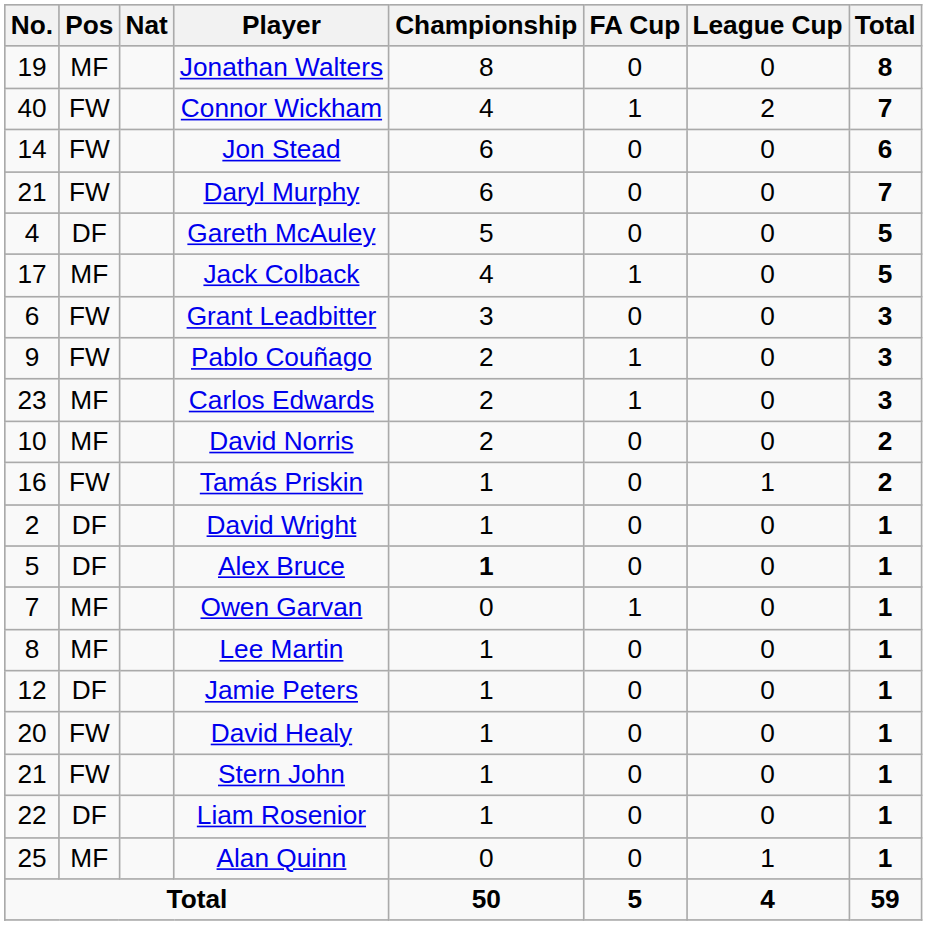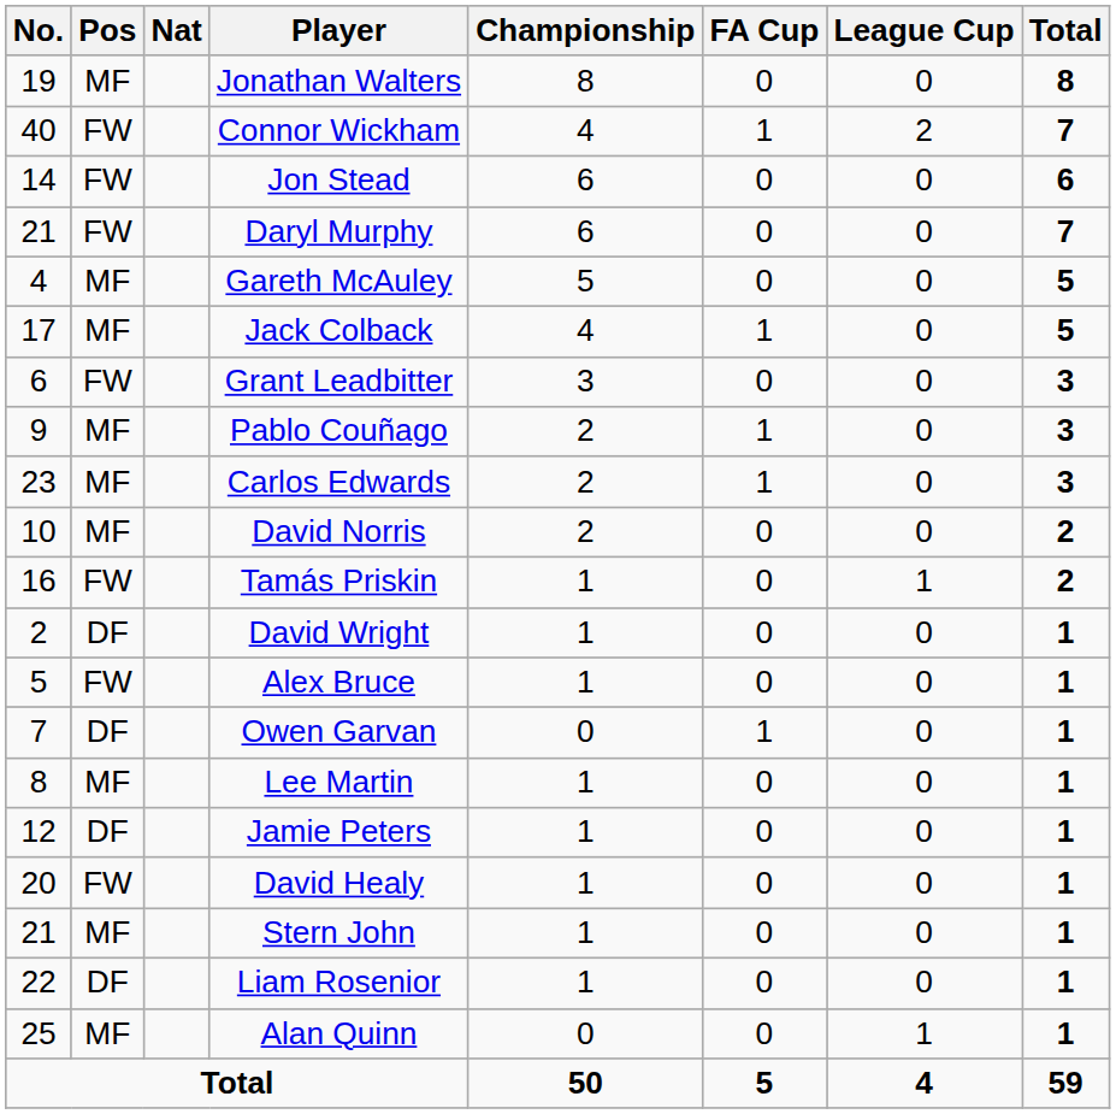Gareth McAuley | Pos: DF -> MF
Pablo Couñago | Pos: FW -> MF
Alex Bruce | Pos: DF -> FW
Alex Bruce | Championship: bold -> normal
Owen Garvan | Pos: MF -> DF
Stern John | Pos: FW -> MF
